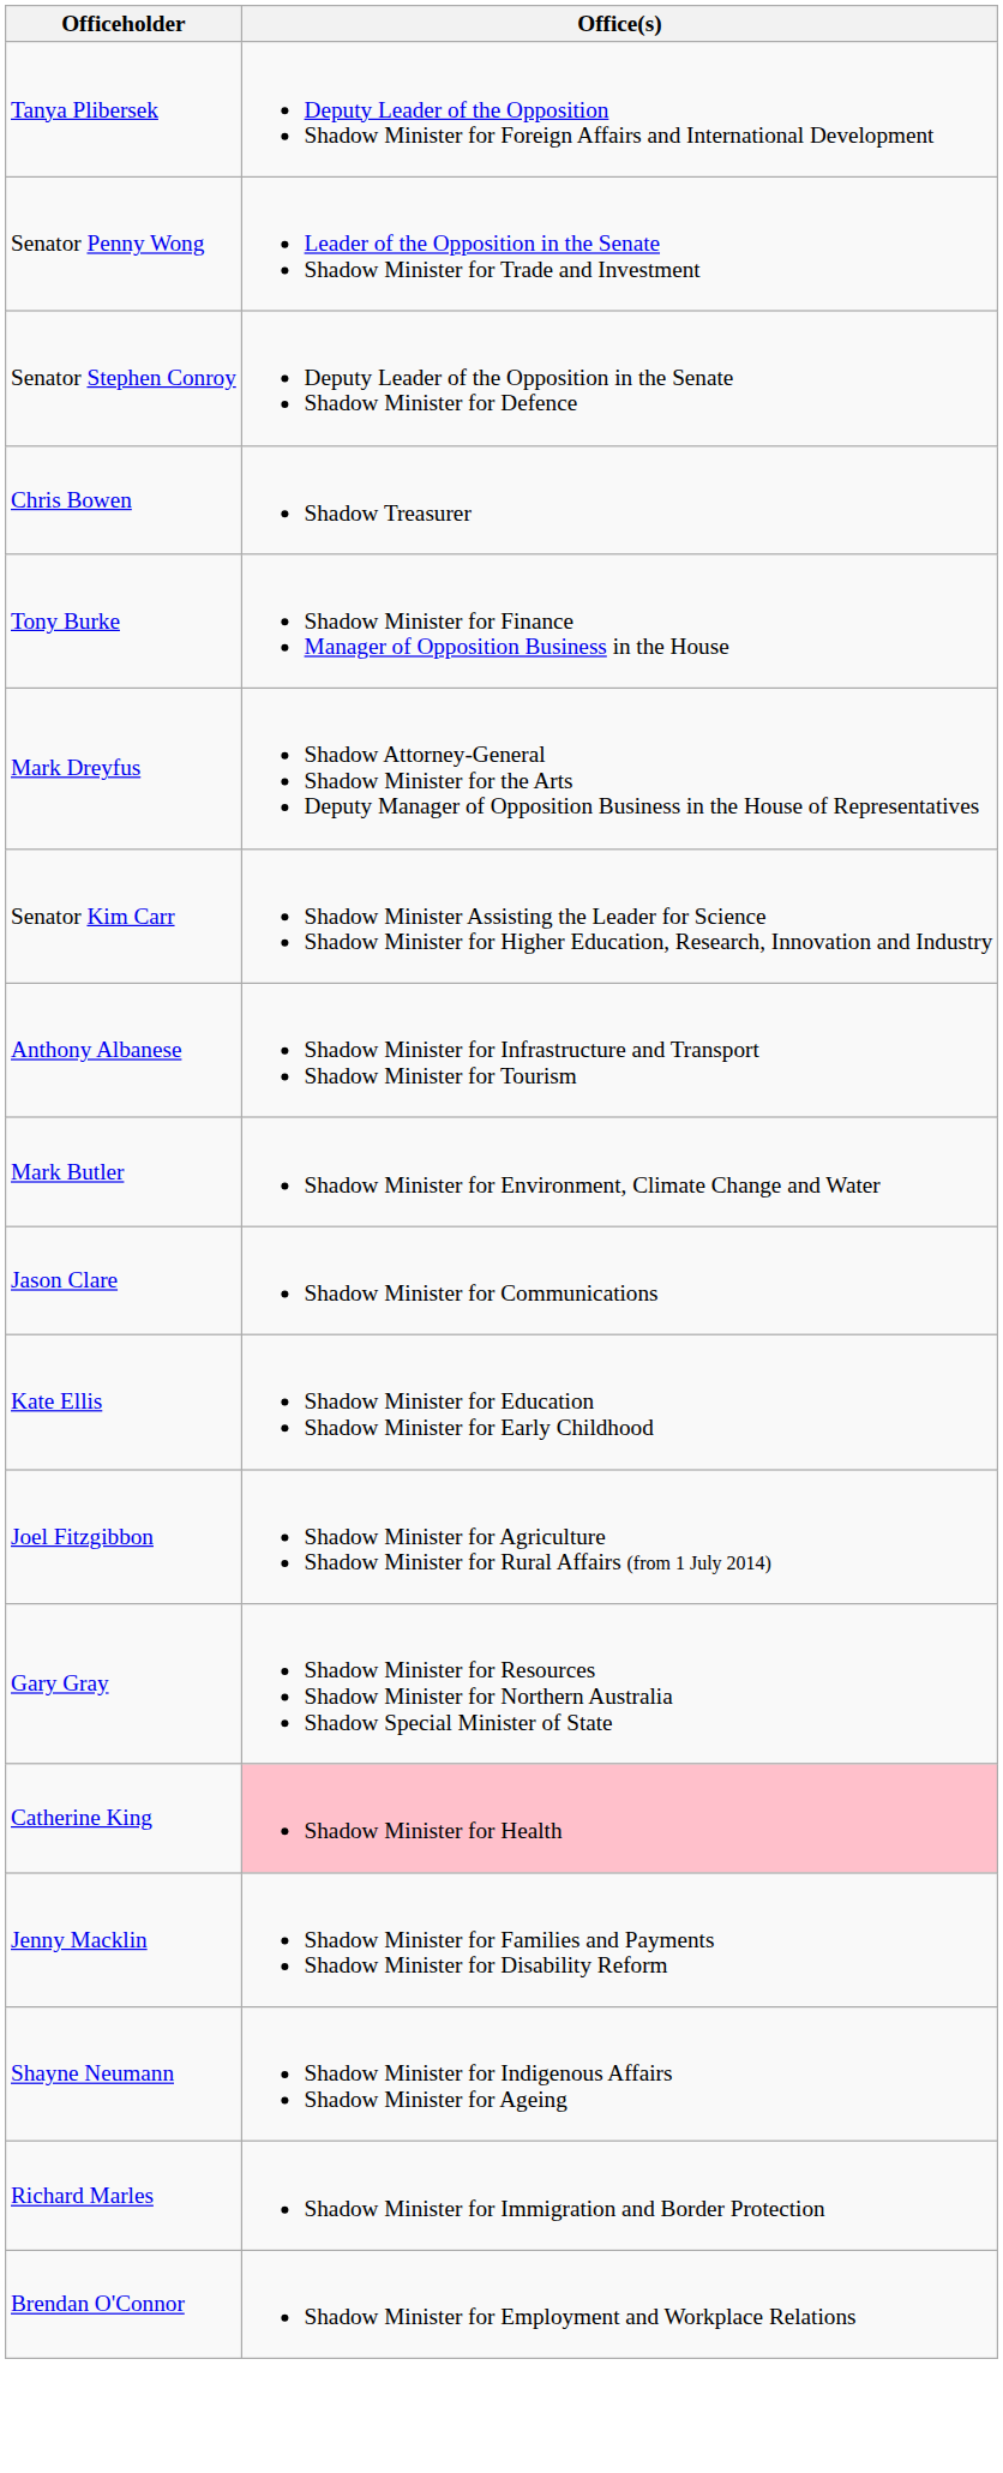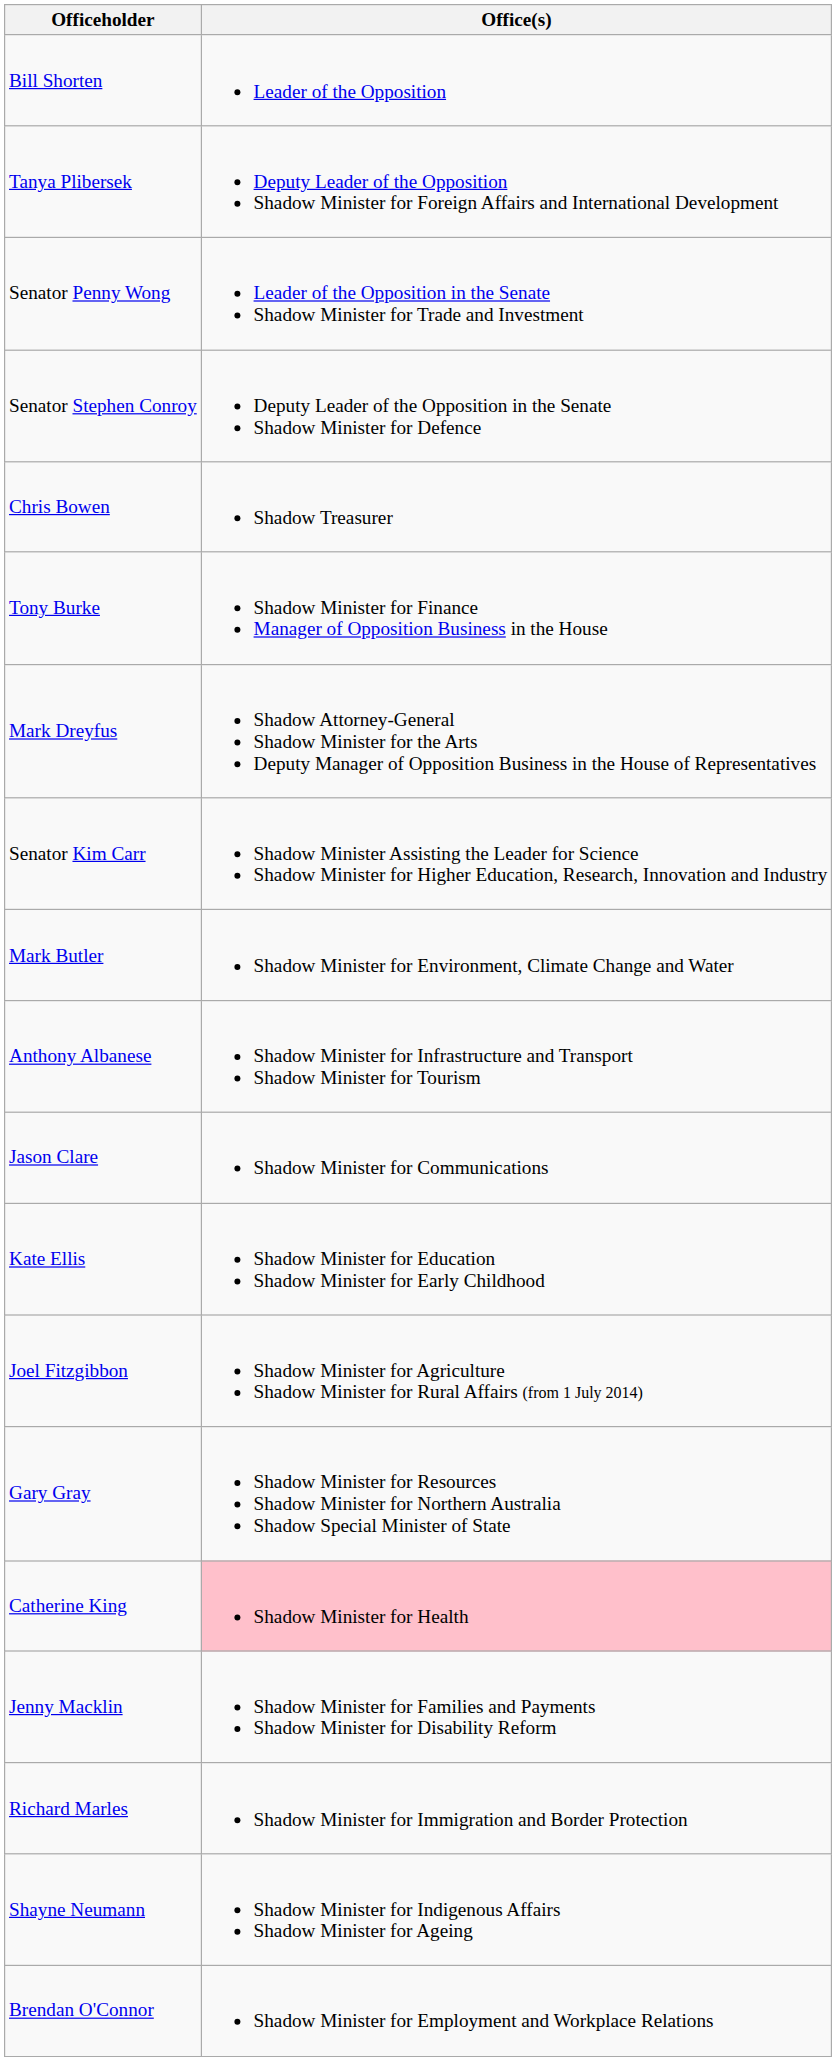+ row: Bill Shorten | Leader of the Opposition
rows swapped: Anthony Albanese <-> Mark Butler
rows swapped: Richard Marles <-> Shayne Neumann
